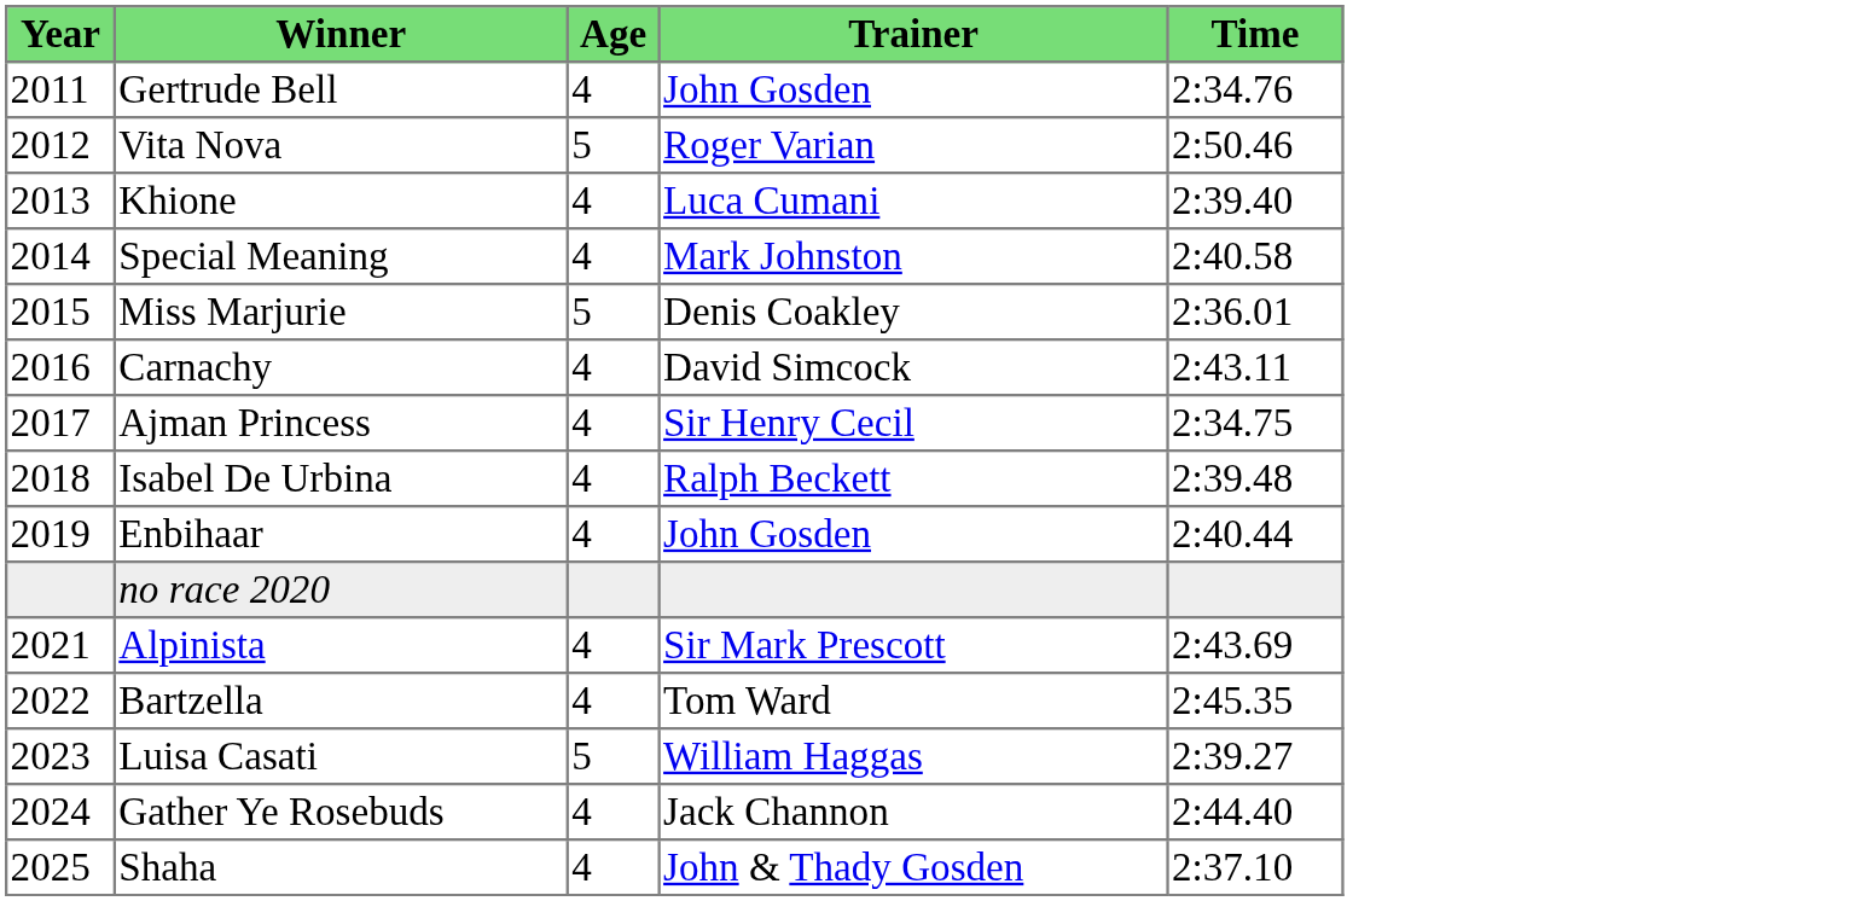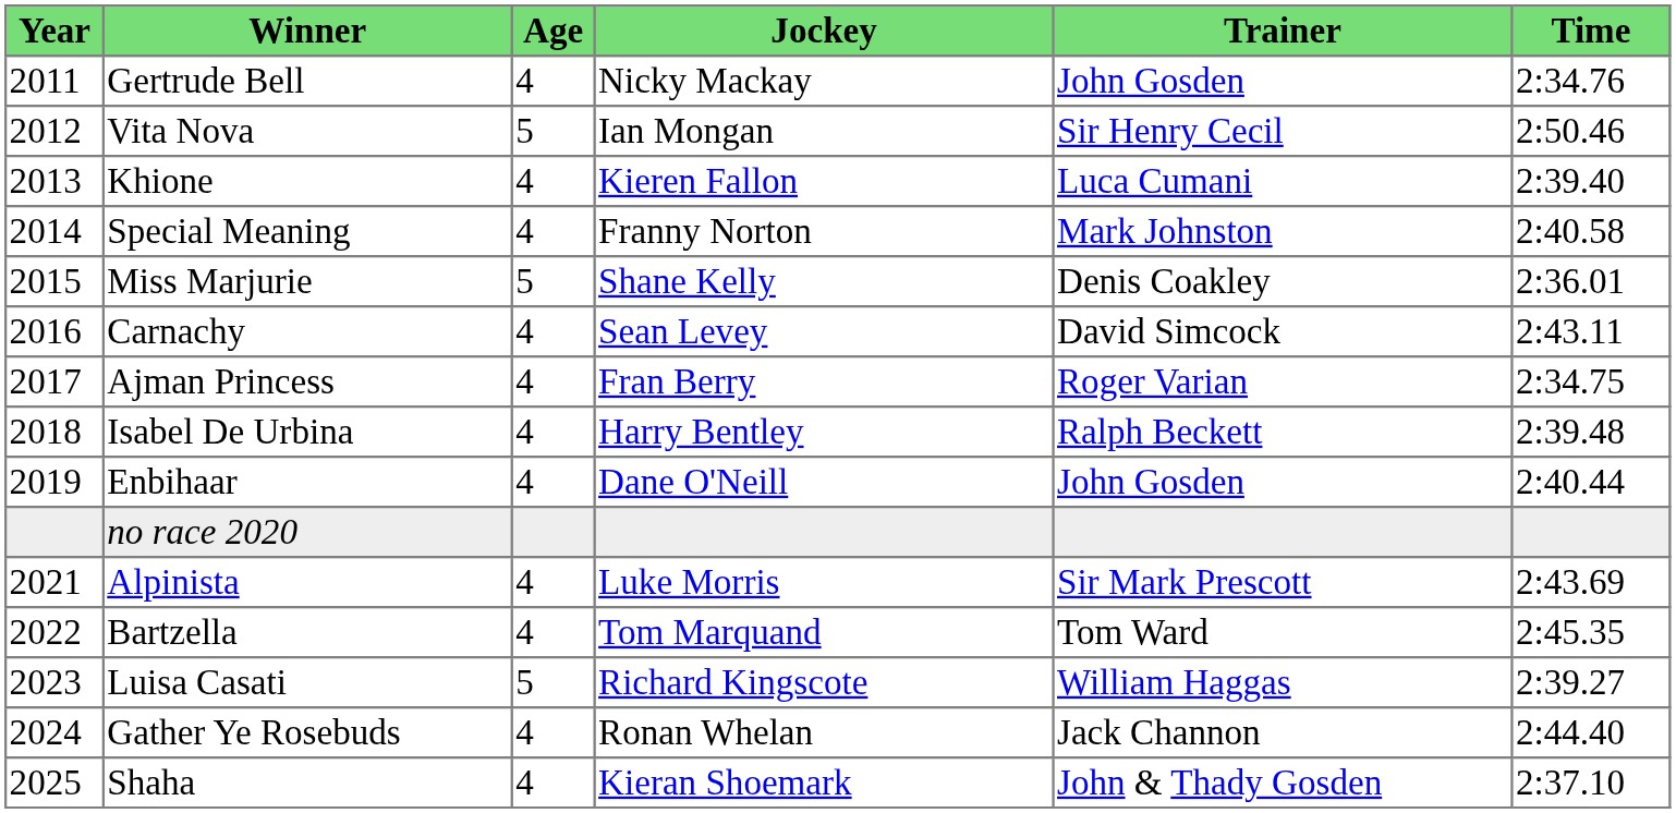+ column: Jockey | Nicky Mackay | Ian Mongan | Kieren Fallon | Franny Norton | Shane Kelly | Sean Levey | Fran Berry | Harry Bentley | Dane O'Neill | Luke Morris | Tom Marquand | Richard Kingscote | Ronan Whelan | Kieran Shoemark
Vita Nova | Trainer: Roger Varian -> Sir Henry Cecil
Ajman Princess | Trainer: Sir Henry Cecil -> Roger Varian
